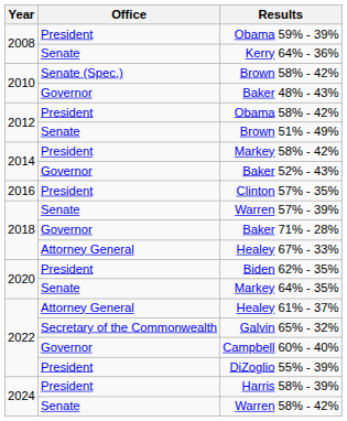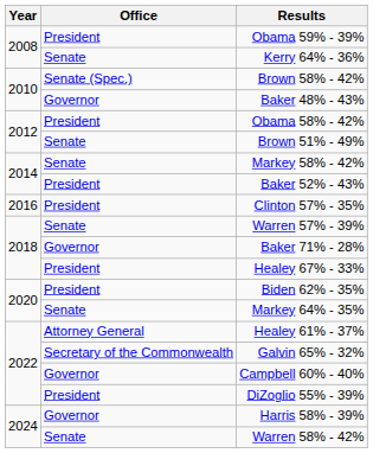Markey 58% - 42% | Office: President -> Senate
Baker 52% - 43% | Office: Governor -> President
Healey 67% - 33% | Office: Attorney General -> President
Harris 58% - 39% | Office: President -> Governor
